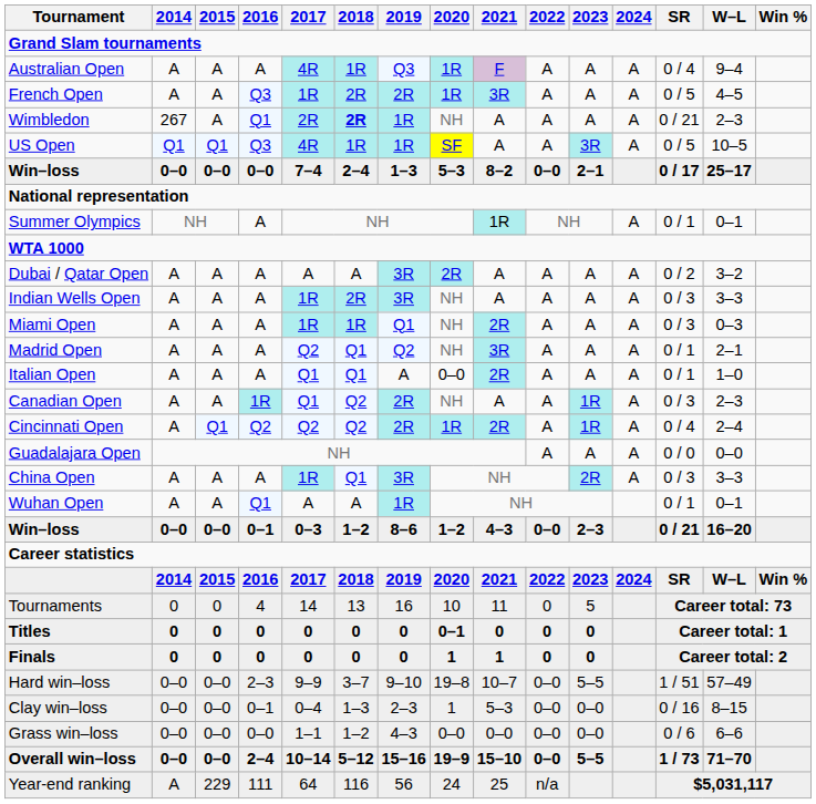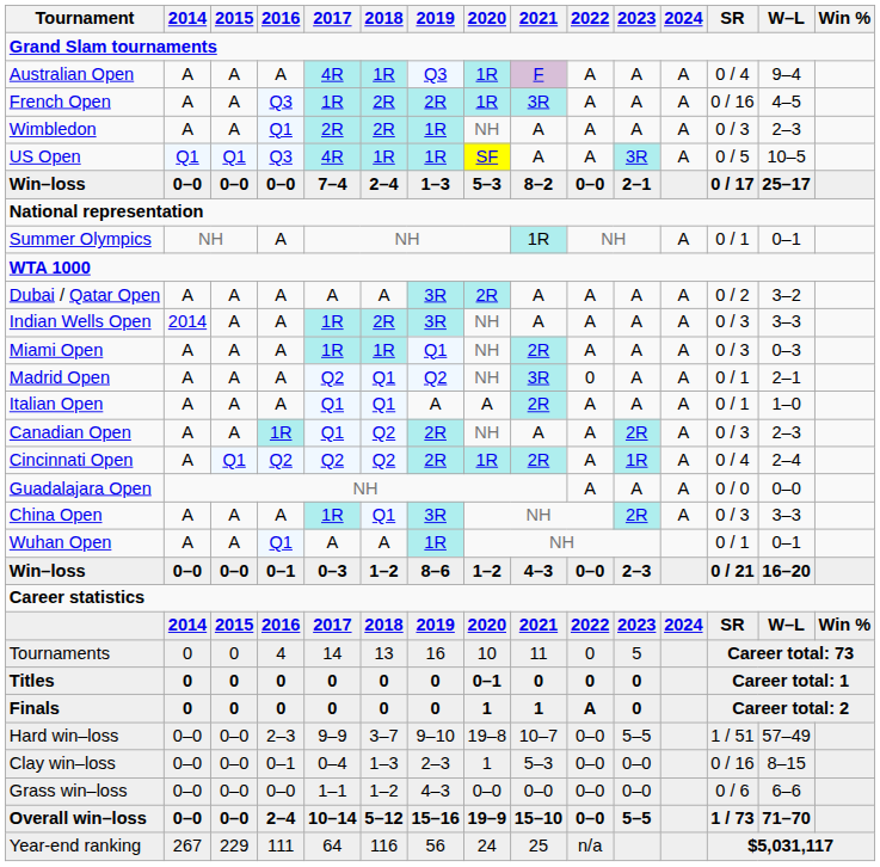French Open | SR: 0 / 5 -> 0 / 16
Wimbledon | 2014: 267 -> A
Wimbledon | 2018: bold -> normal
Wimbledon | SR: 0 / 21 -> 0 / 3
Indian Wells Open | 2014: A -> 2014
Madrid Open | 2022: A -> 0
Italian Open | 2020: 0–0 -> A
Canadian Open | 2023: 1R -> 2R
Finals | 2022: 0 -> A
Year-end ranking | 2014: A -> 267
